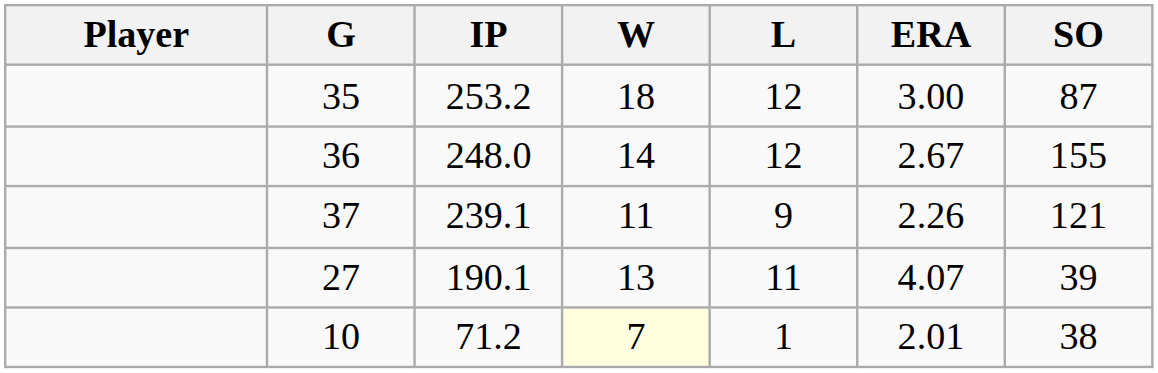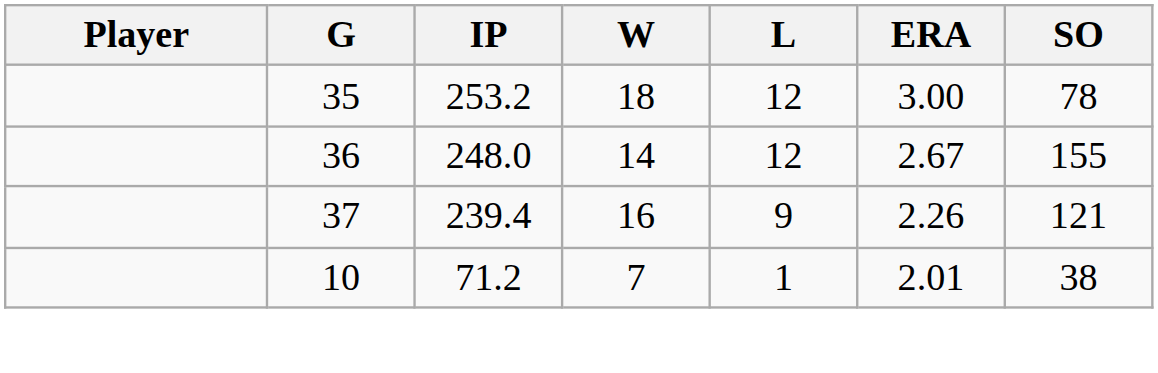35 | SO: 87 -> 78
37 | IP: 239.1 -> 239.4
37 | W: 11 -> 16
- row: 27 | 190.1 | 13 | 11 | 4.07 | 39
10 | W: lightyellow background -> no background
